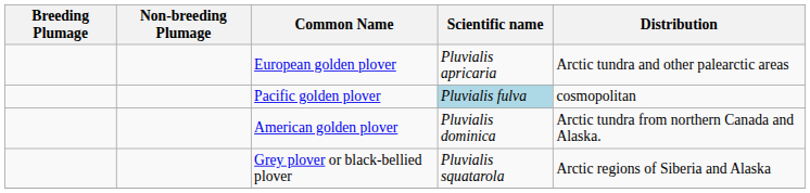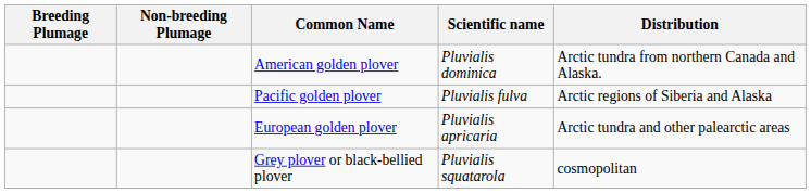rows swapped: European golden plover <-> American golden plover
Pacific golden plover | Scientific name: lightblue background -> no background
Pacific golden plover | Distribution: cosmopolitan -> Arctic regions of Siberia and Alaska
Grey plover or black-bellied plover | Distribution: Arctic regions of Siberia and Alaska -> cosmopolitan
